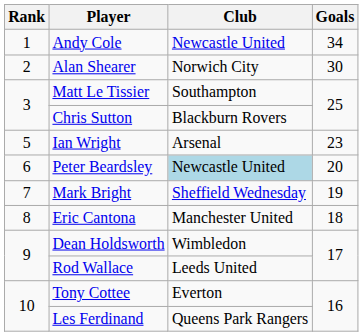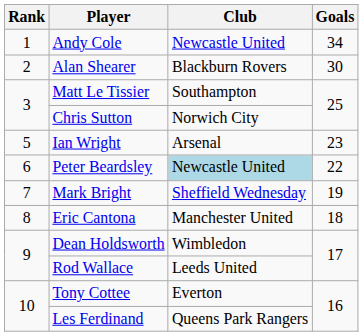Alan Shearer | Club: Norwich City -> Blackburn Rovers
Chris Sutton | Club: Blackburn Rovers -> Norwich City
Peter Beardsley | Goals: 20 -> 22
